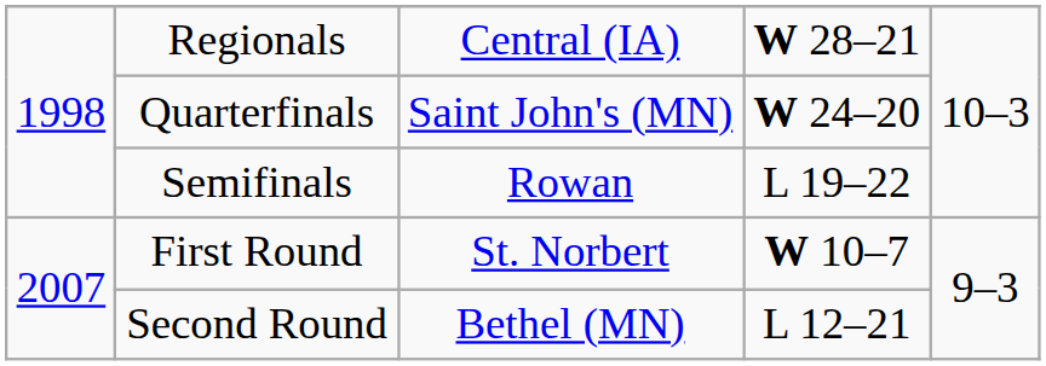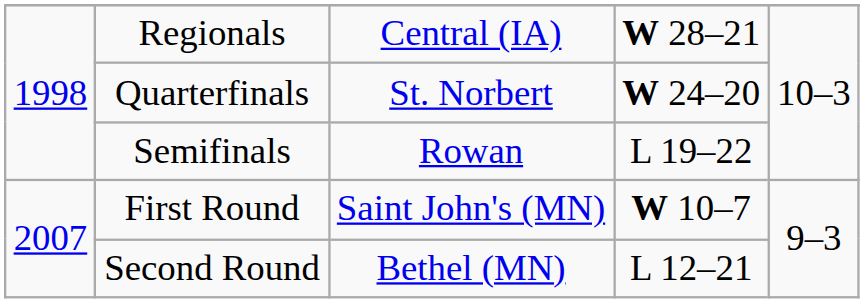Quarterfinals | column 3: Saint John's (MN) -> St. Norbert
First Round | column 3: St. Norbert -> Saint John's (MN)
